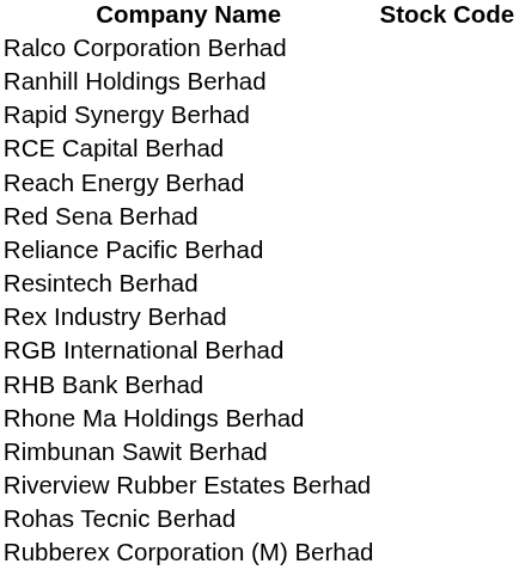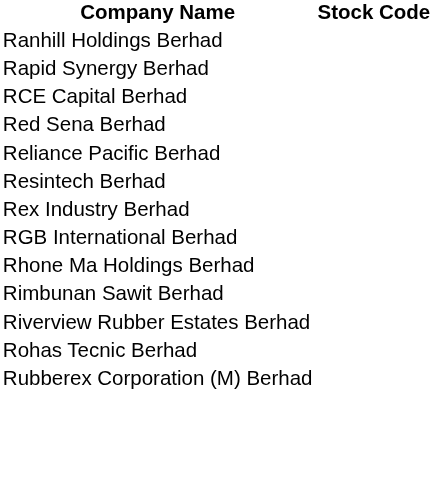- row: Ralco Corporation Berhad
- row: Reach Energy Berhad
- row: RHB Bank Berhad
